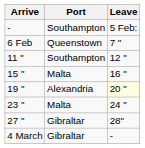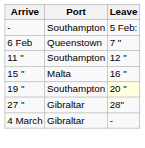19 " | Port: Alexandria -> Southampton
- row: 23 " | Malta | 24 "
